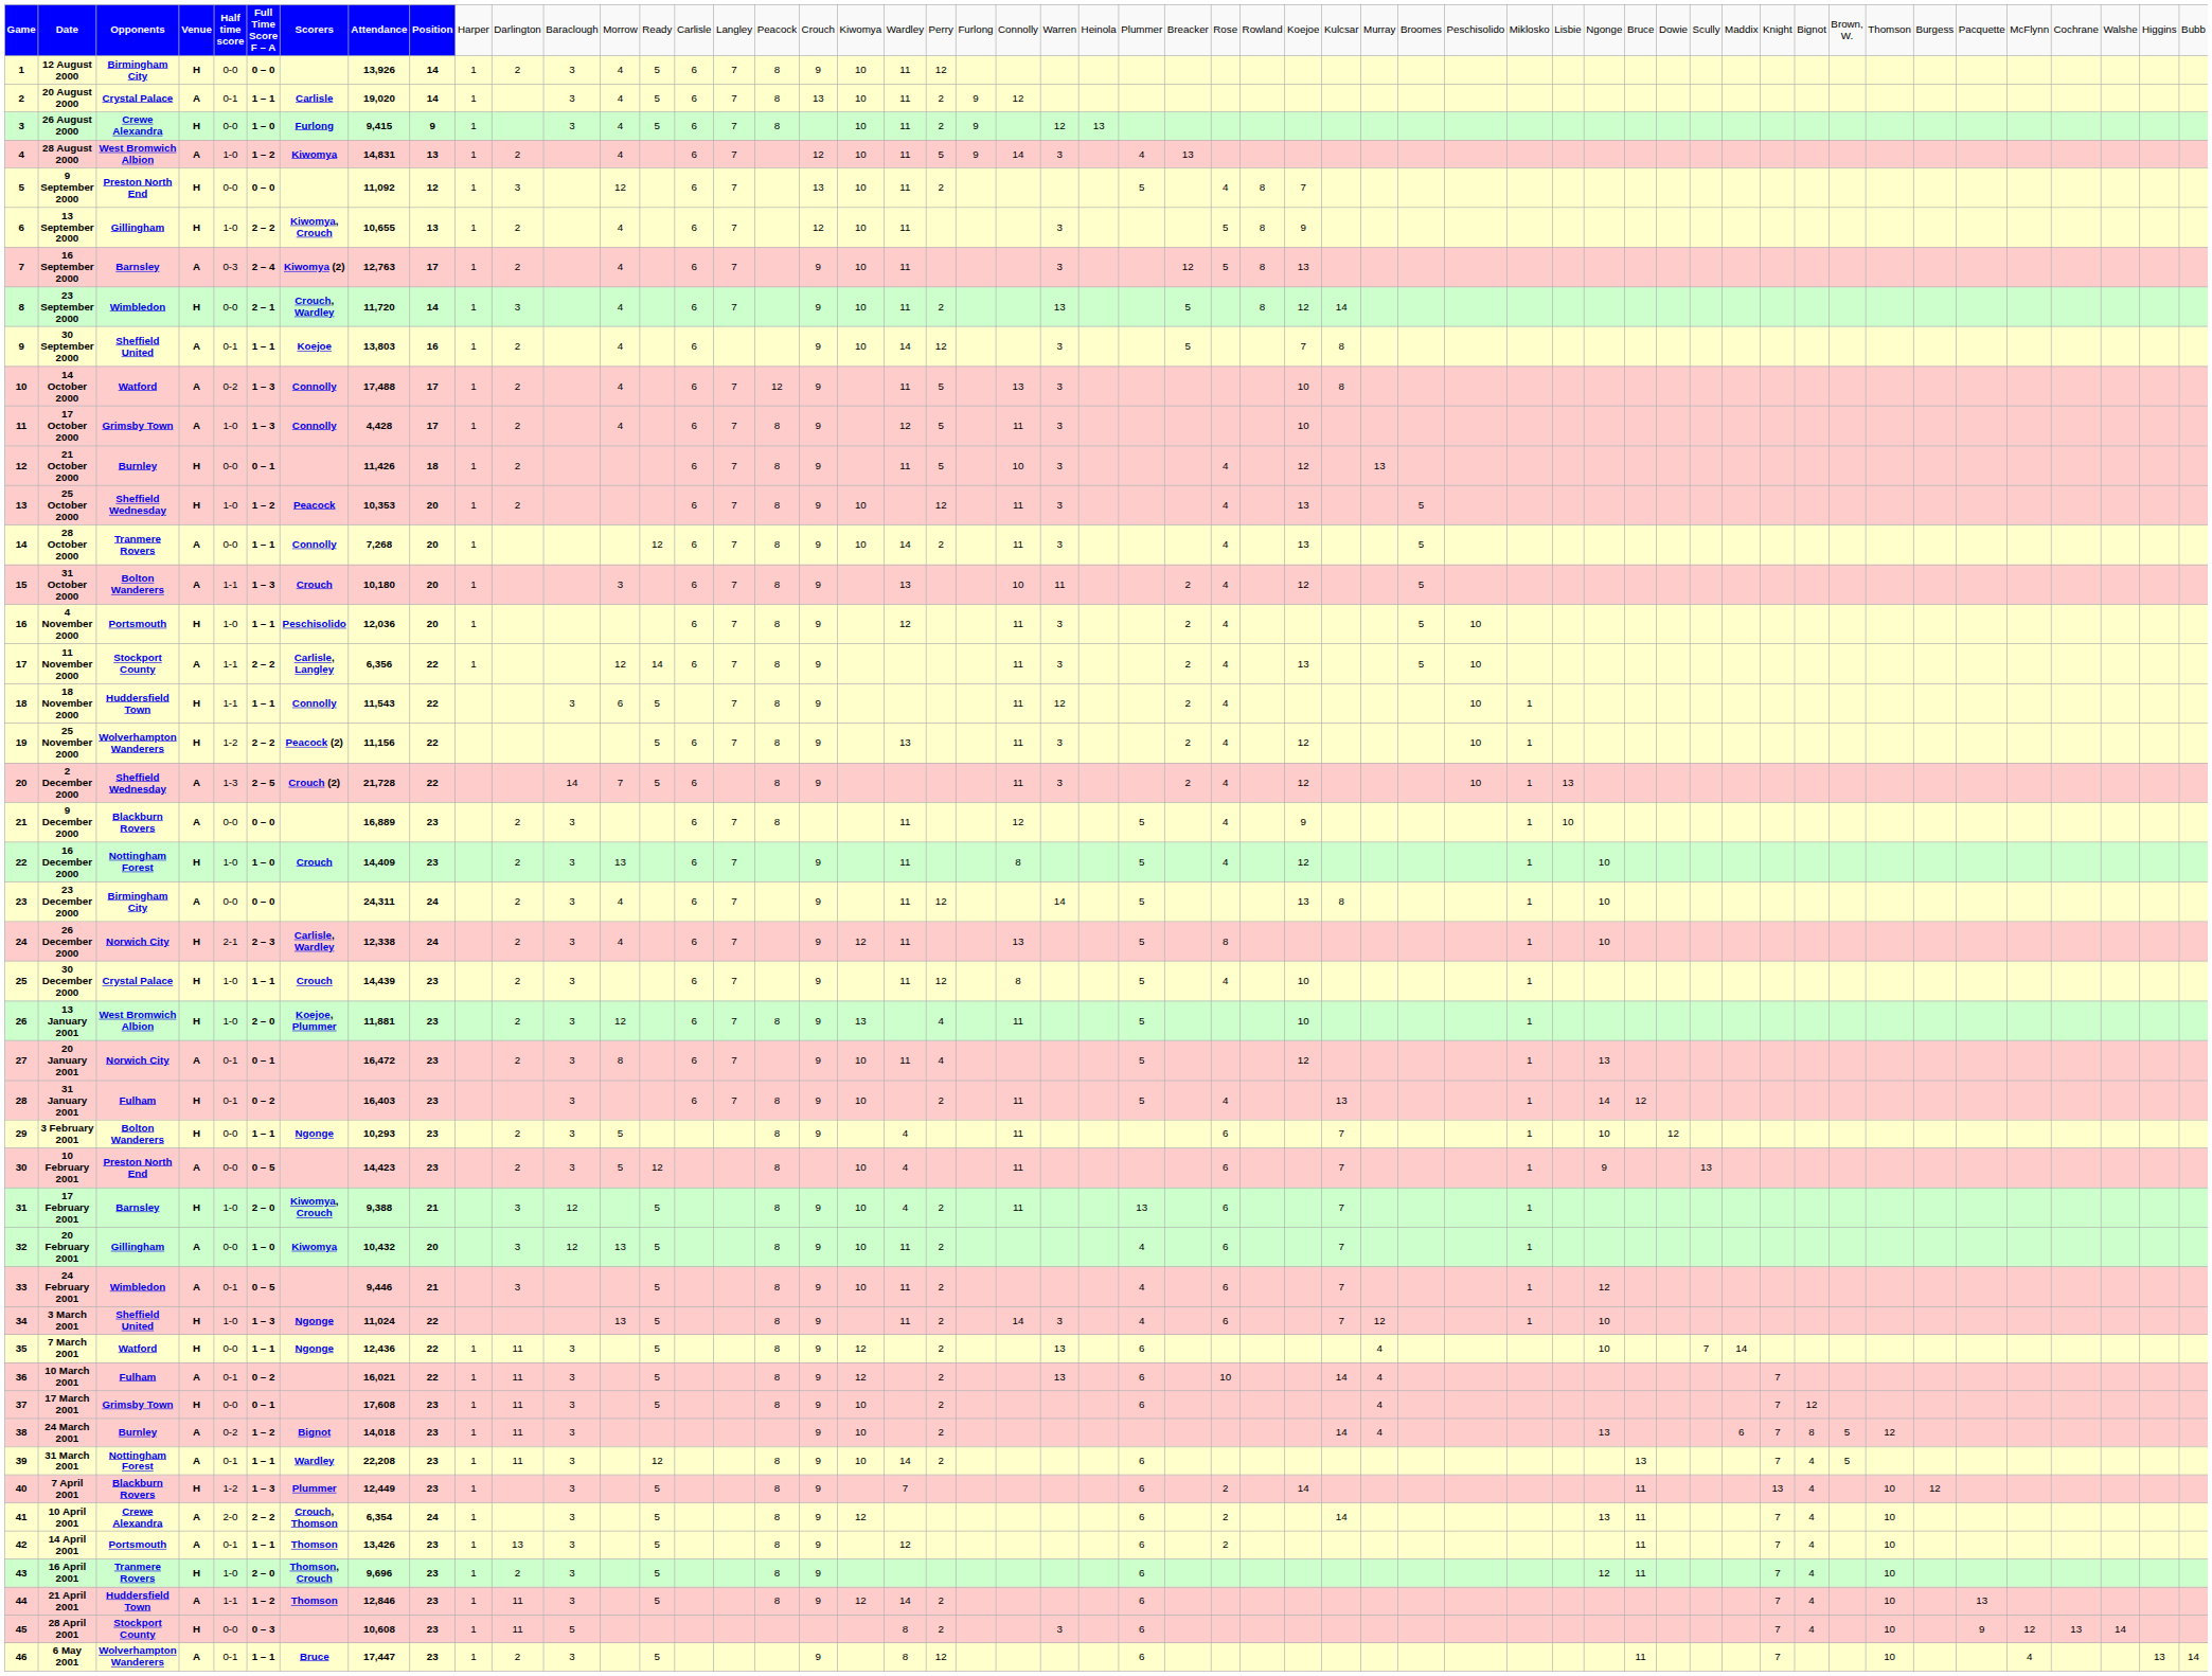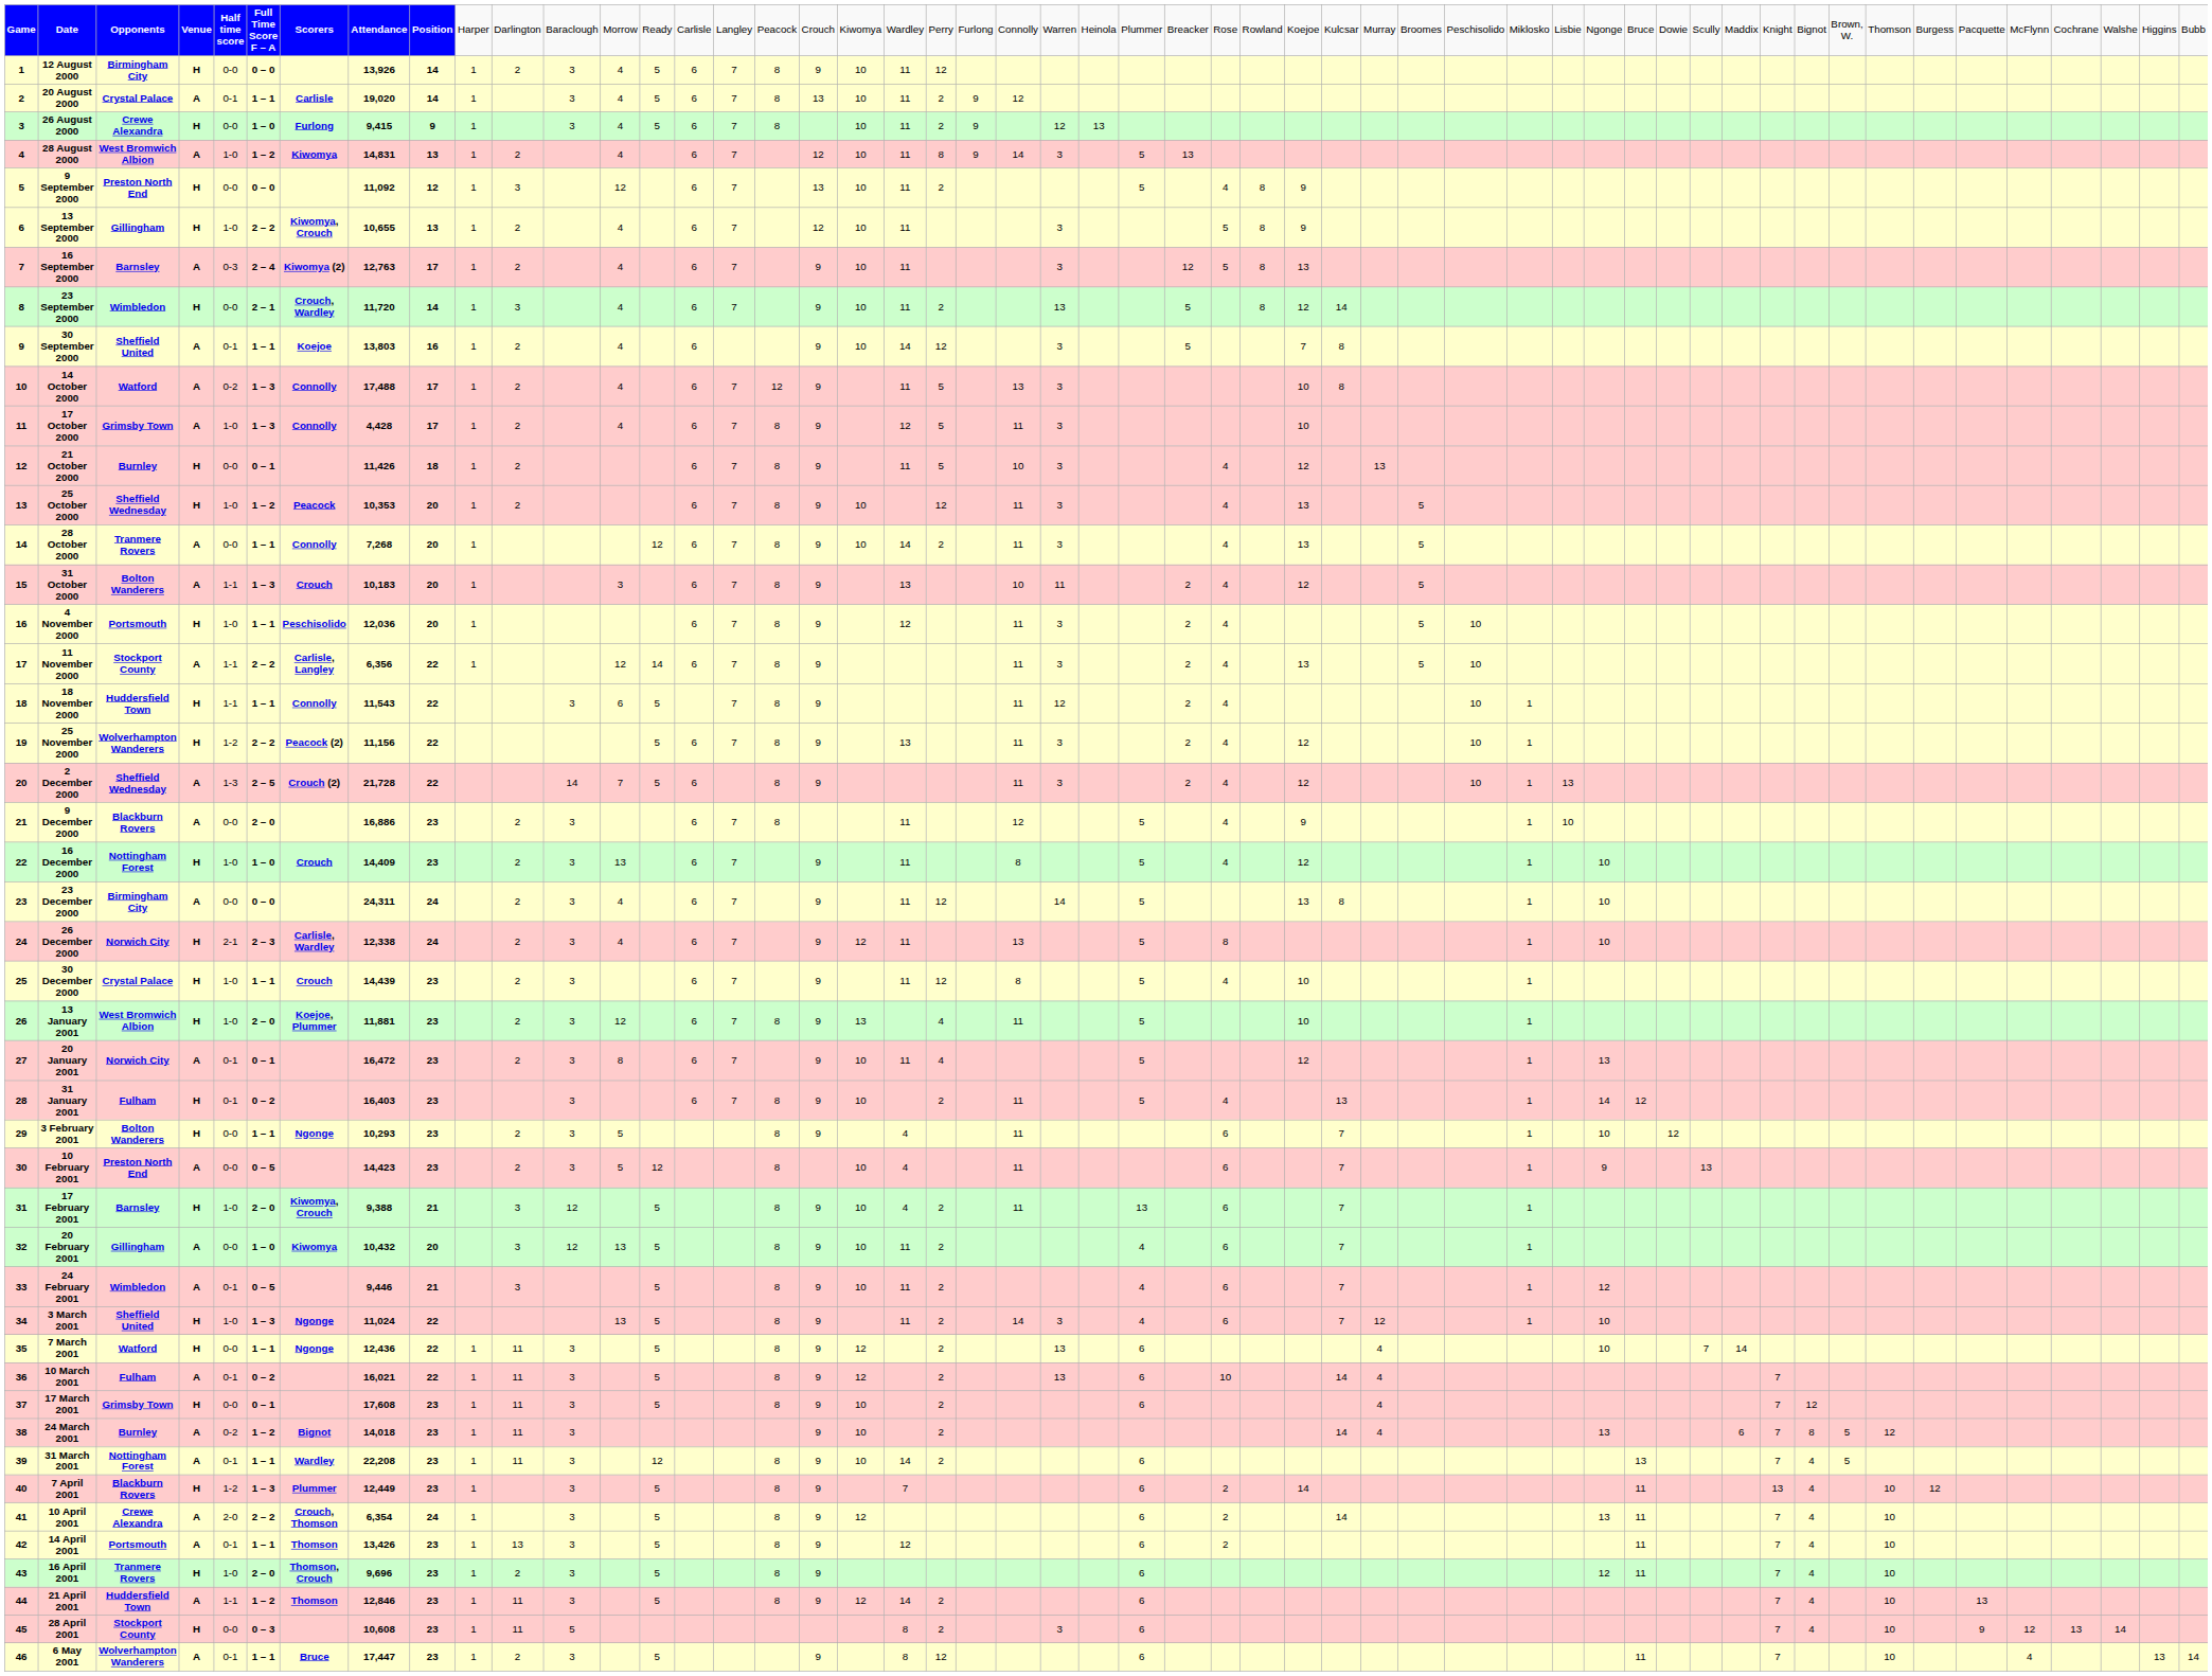28 August 2000 | column 21: 5 -> 8
28 August 2000 | column 26: 4 -> 5
9 September 2000 | column 30: 7 -> 9
31 October 2000 | column 8: 10,180 -> 10,183
9 December 2000 | column 6: 0 – 0 -> 2 – 0
9 December 2000 | column 8: 16,889 -> 16,886
